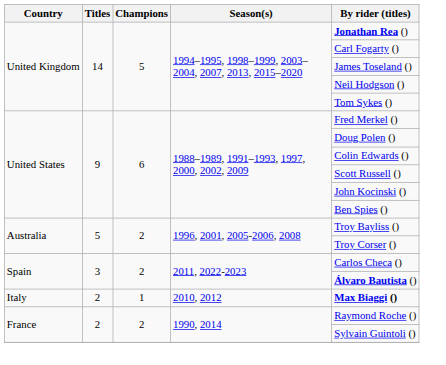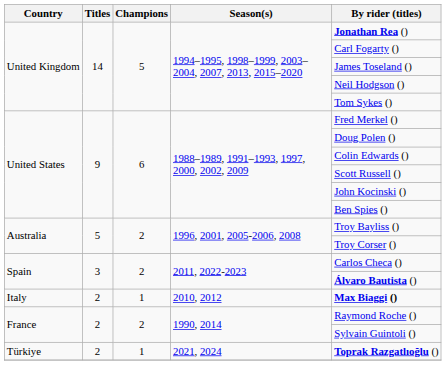+ row: Türkiye | 2 | 1 | 2021, 2024 | Toprak Razgatlıoğlu ()
